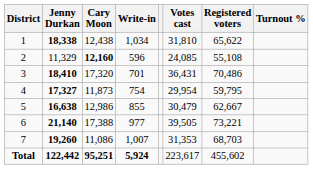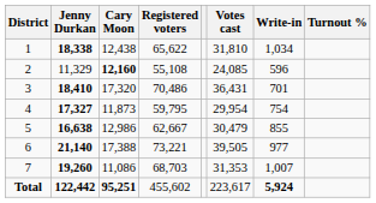columns swapped: Write-in <-> Registered voters
